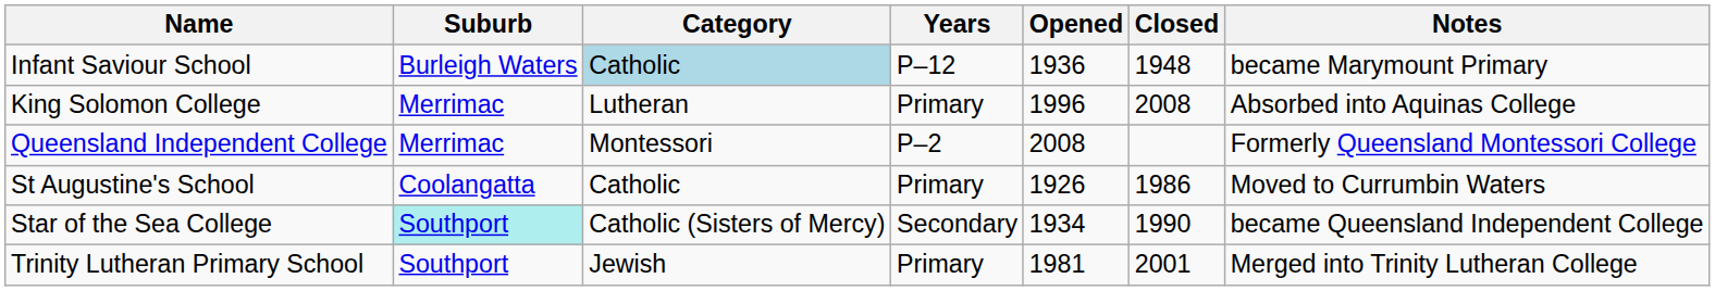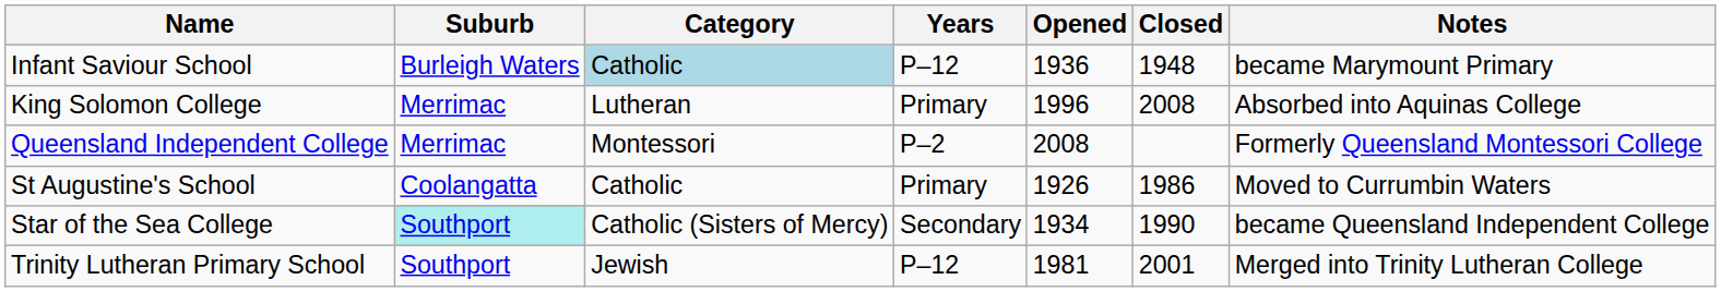Trinity Lutheran Primary School | Years: Primary -> P–12
